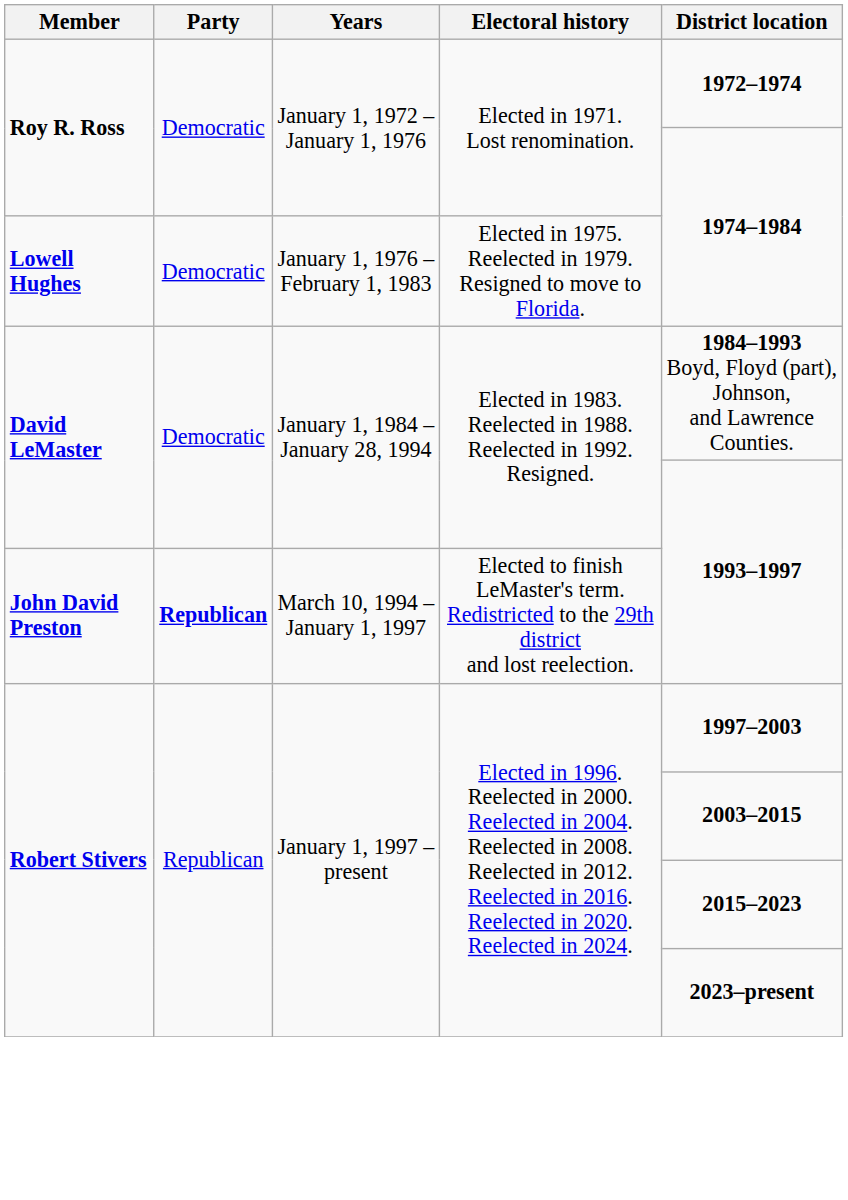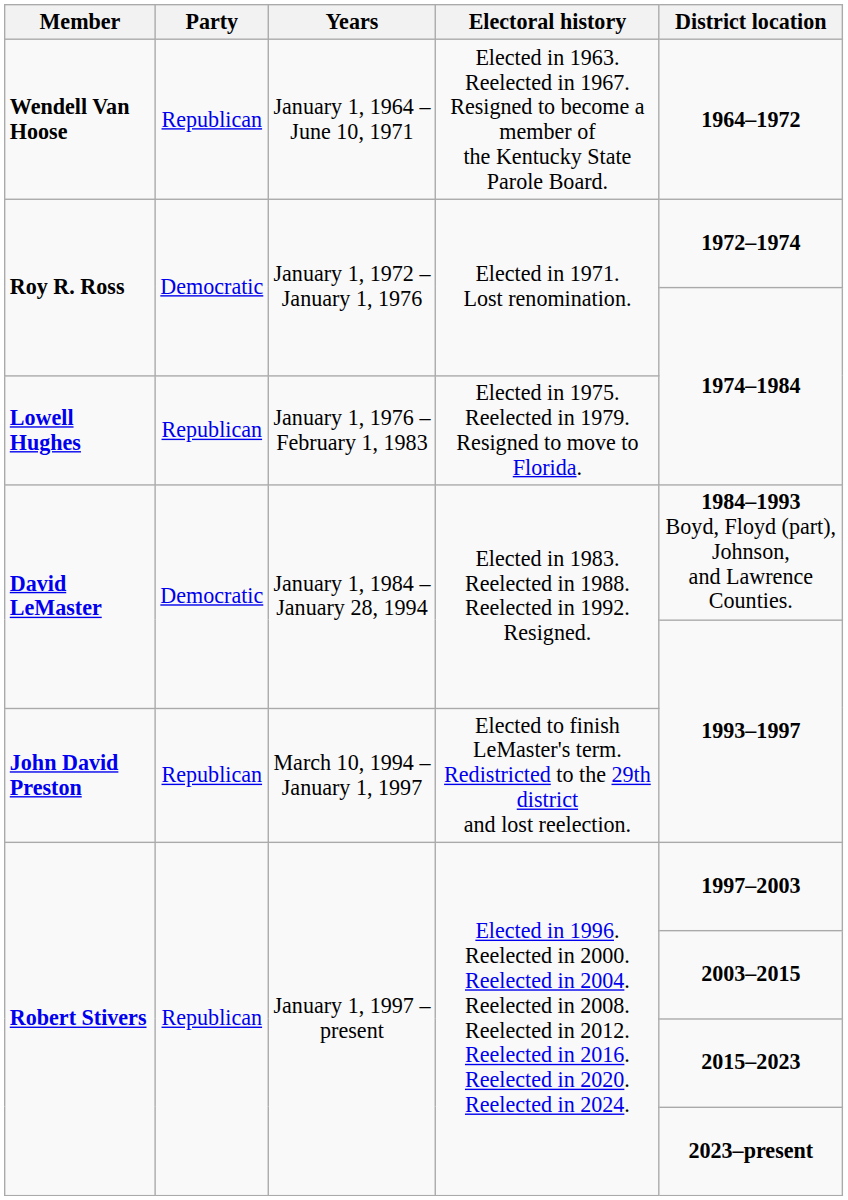+ row: Wendell Van Hoose | Republican | January 1, 1964 – June 10, 1971 | Elected in 1963. Reelected in 1967. Resigned to become a member of the Kentucky State Parole Board. | 1964–1972
Lowell Hughes | Party: Democratic -> Republican
John David Preston | Party: bold -> normal
